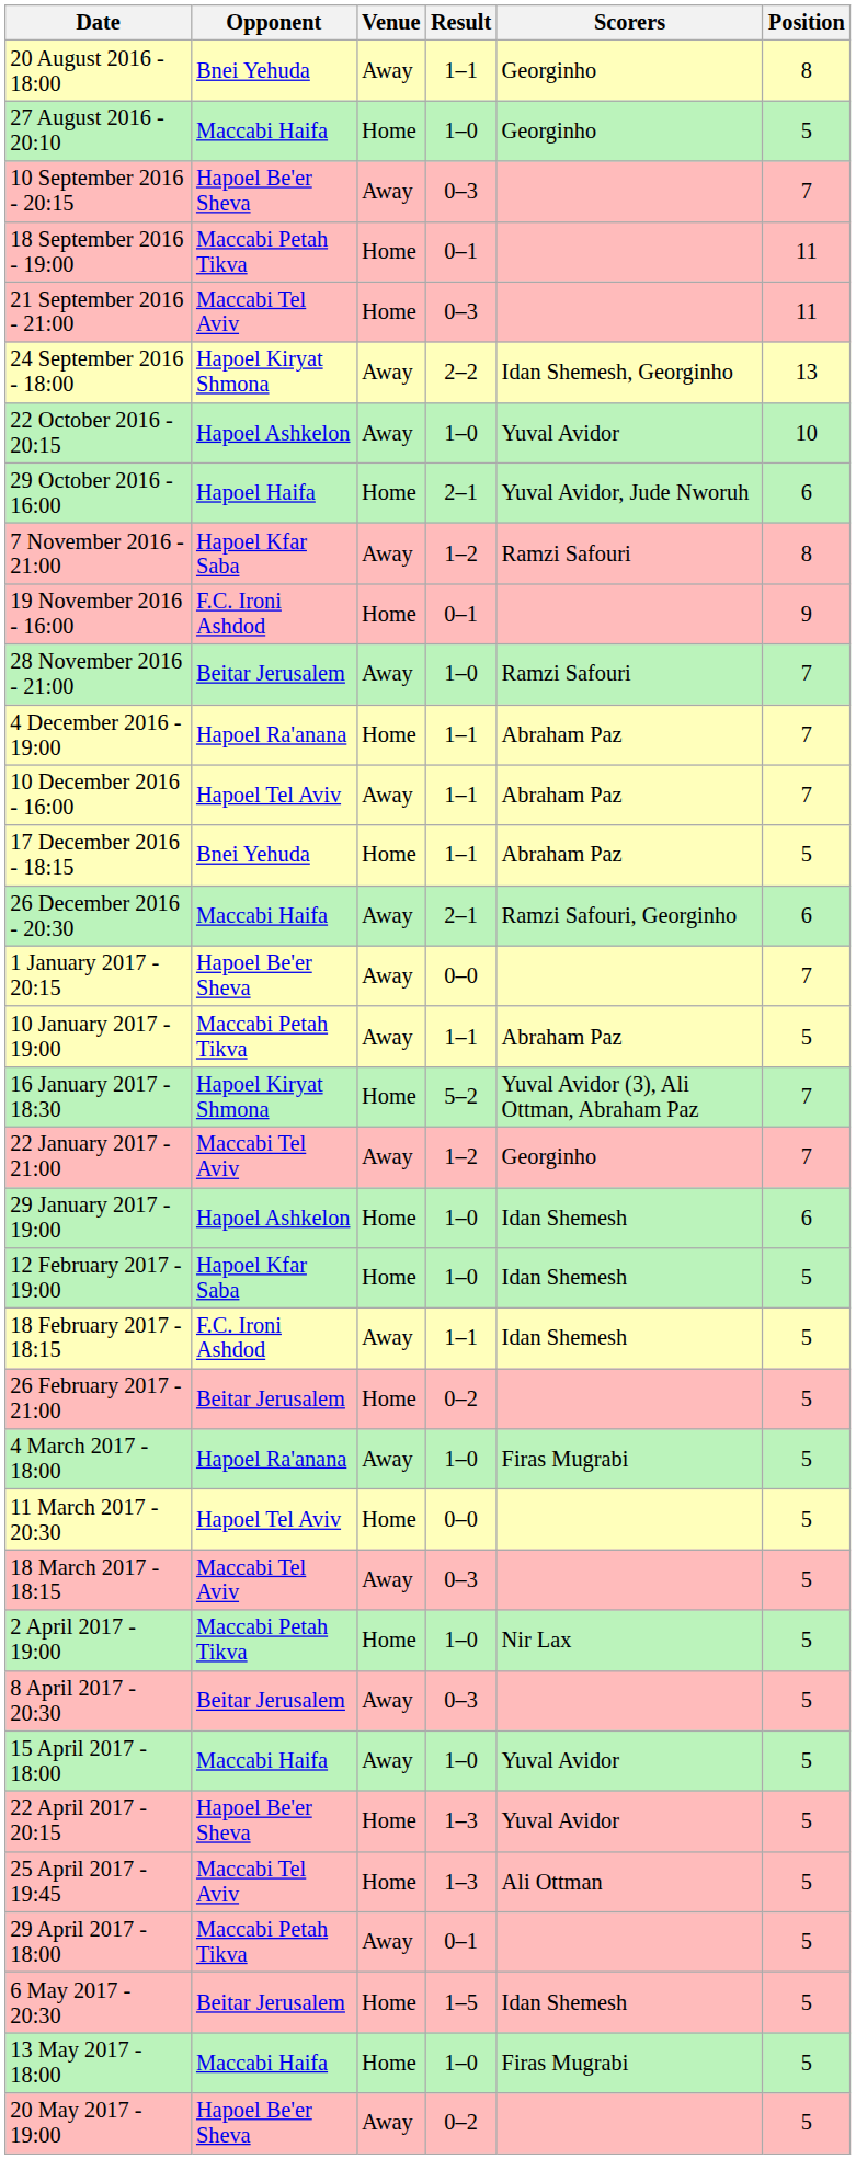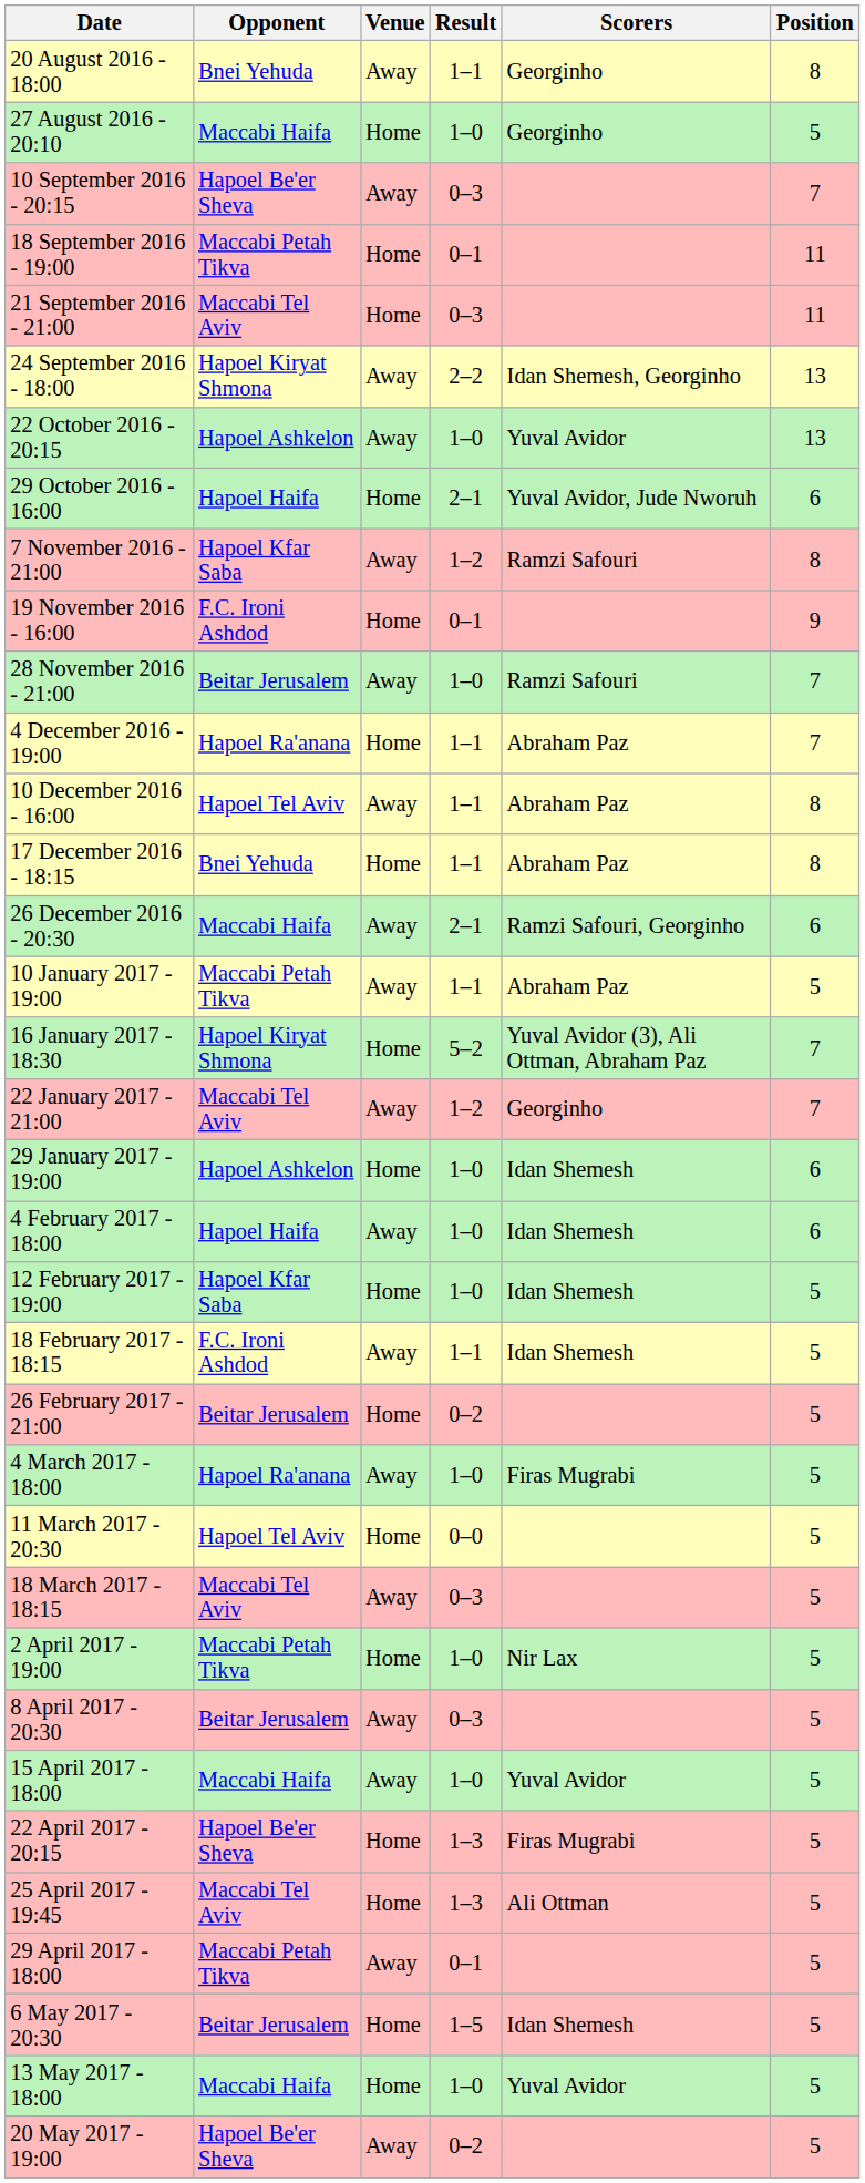22 October 2016 - 20:15 | Position: 10 -> 13
10 December 2016 - 16:00 | Position: 7 -> 8
17 December 2016 - 18:15 | Position: 5 -> 8
- row: 1 January 2017 - 20:15 | Hapoel Be'er Sheva | Away | 0–0 | 7
+ row: 4 February 2017 - 18:00 | Hapoel Haifa | Away | 1–0 | Idan Shemesh | 6
22 April 2017 - 20:15 | Scorers: Yuval Avidor -> Firas Mugrabi
13 May 2017 - 18:00 | Scorers: Firas Mugrabi -> Yuval Avidor
